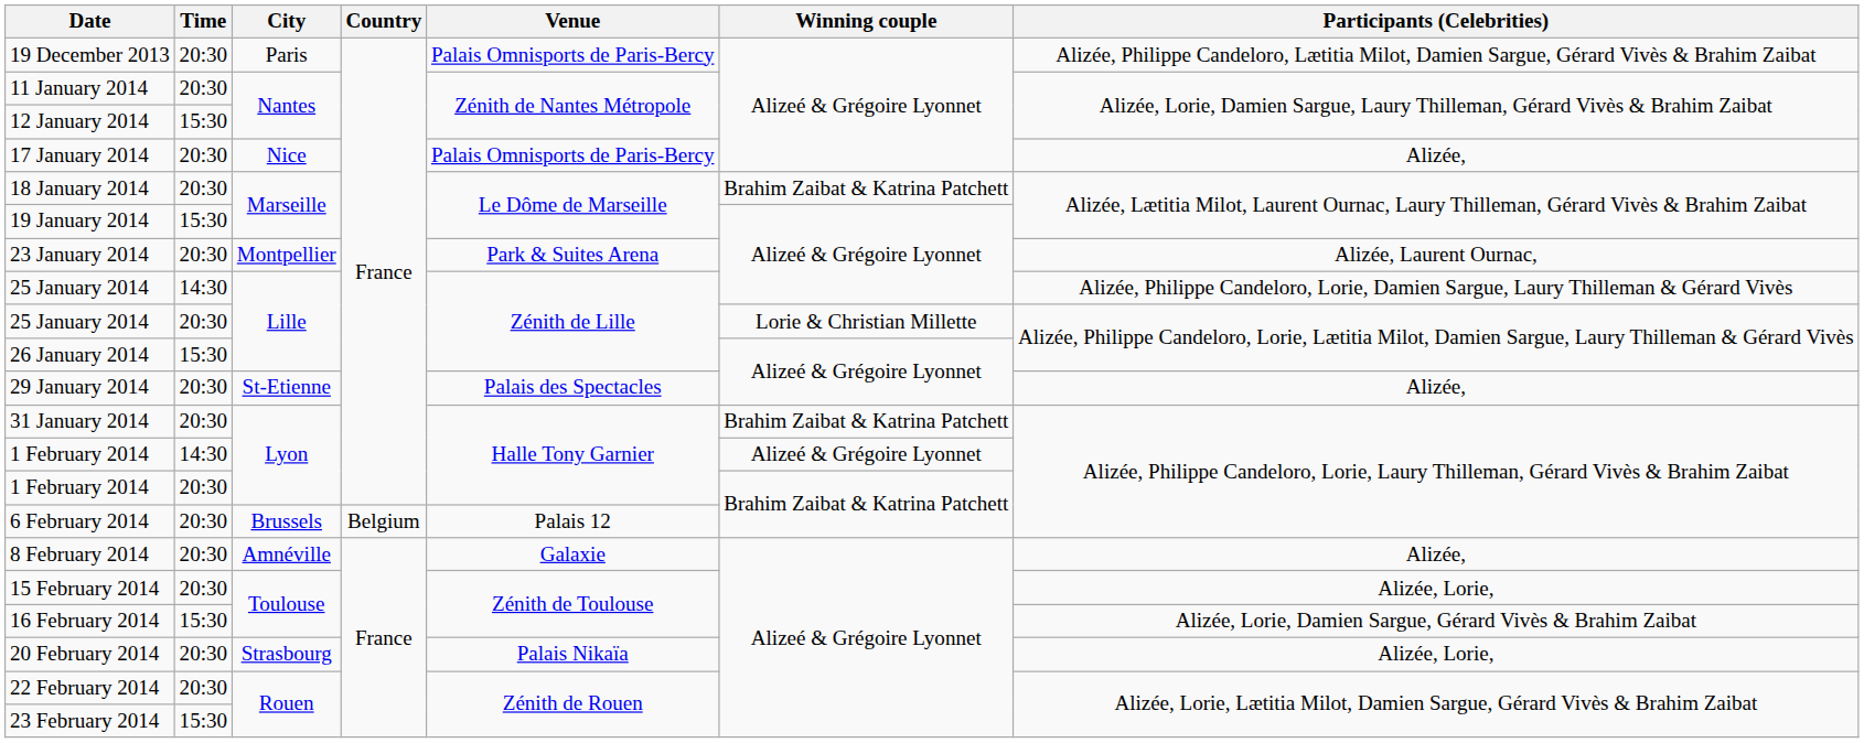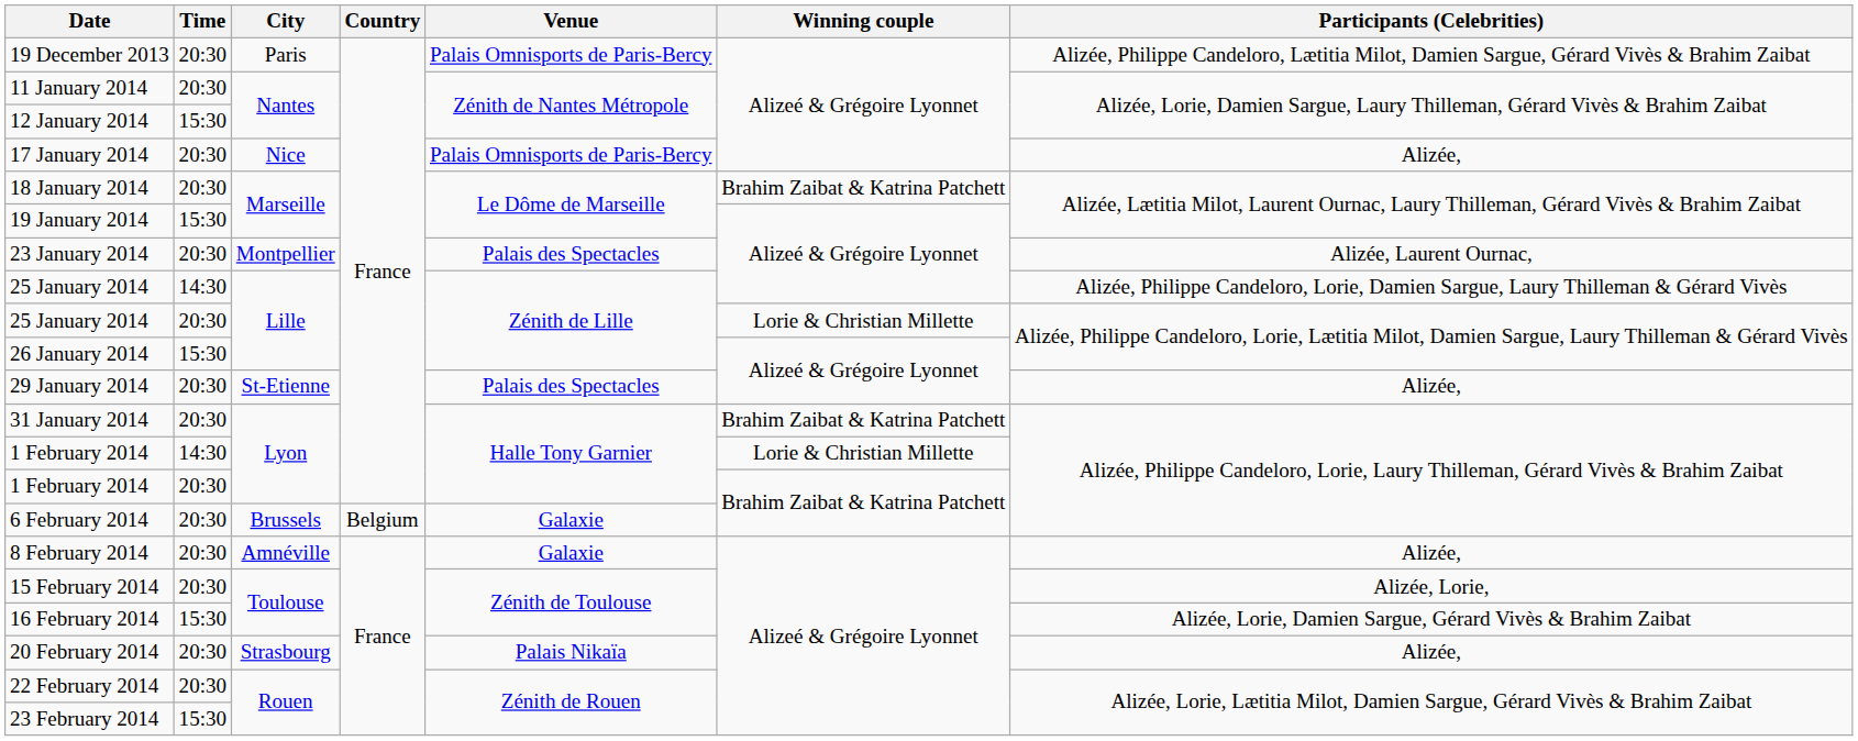23 January 2014 | Venue: Park & Suites Arena -> Palais des Spectacles
1 February 2014 / 14:30 | Winning couple: Alizeé & Grégoire Lyonnet -> Lorie & Christian Millette
6 February 2014 | Venue: Palais 12 -> Galaxie
20 February 2014 | Participants (Celebrities): Alizée, Lorie, -> Alizée,
